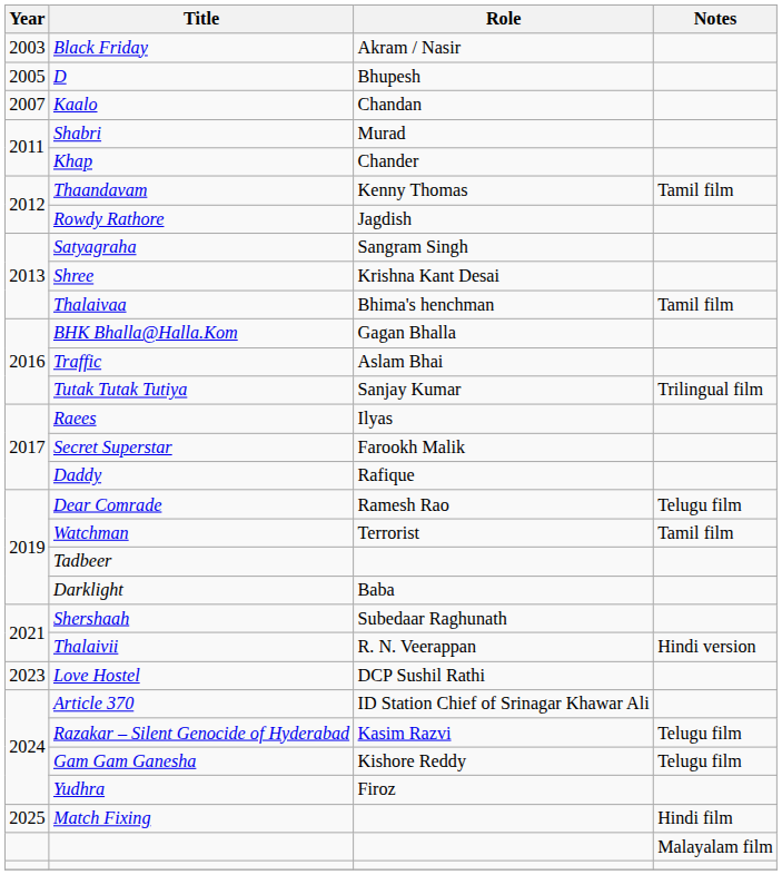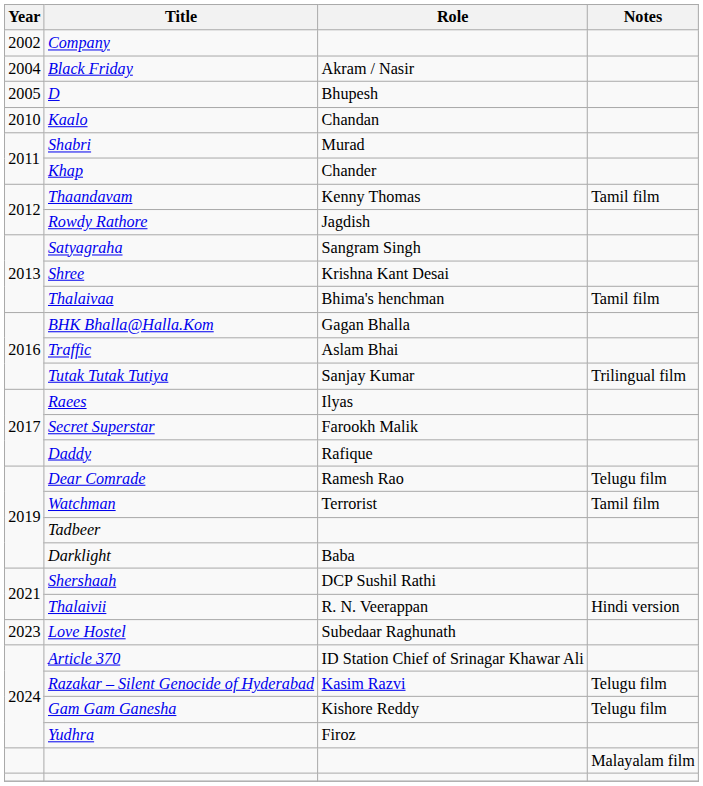+ row: 2002 | Company
Black Friday | Year: 2003 -> 2004
Kaalo | Year: 2007 -> 2010
Shershaah | Role: Subedaar Raghunath -> DCP Sushil Rathi
Love Hostel | Role: DCP Sushil Rathi -> Subedaar Raghunath
- row: 2025 | Match Fixing | Hindi film
